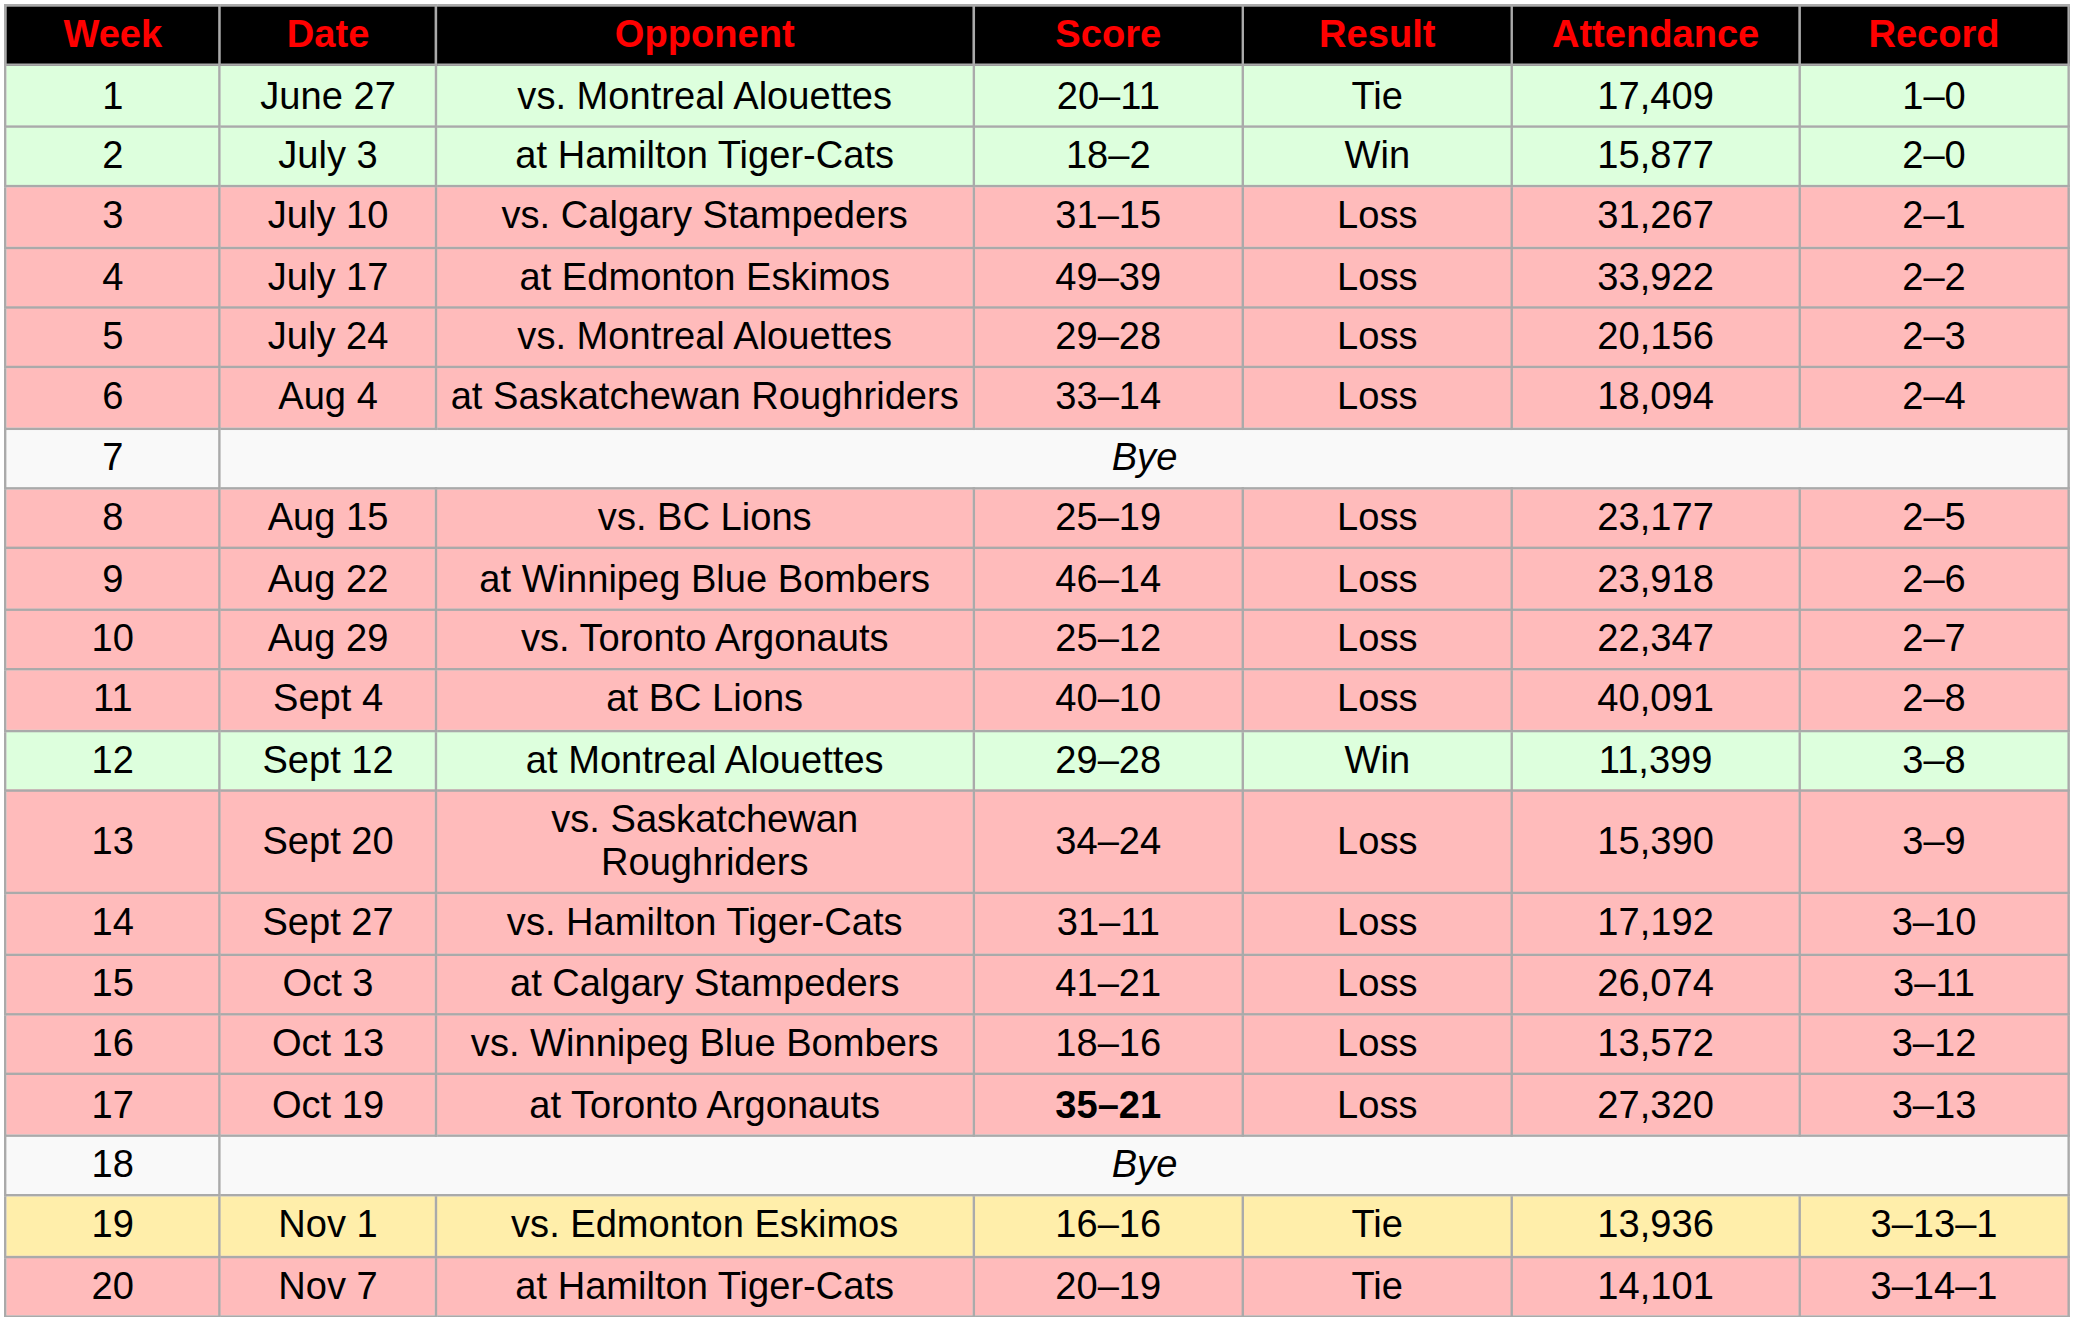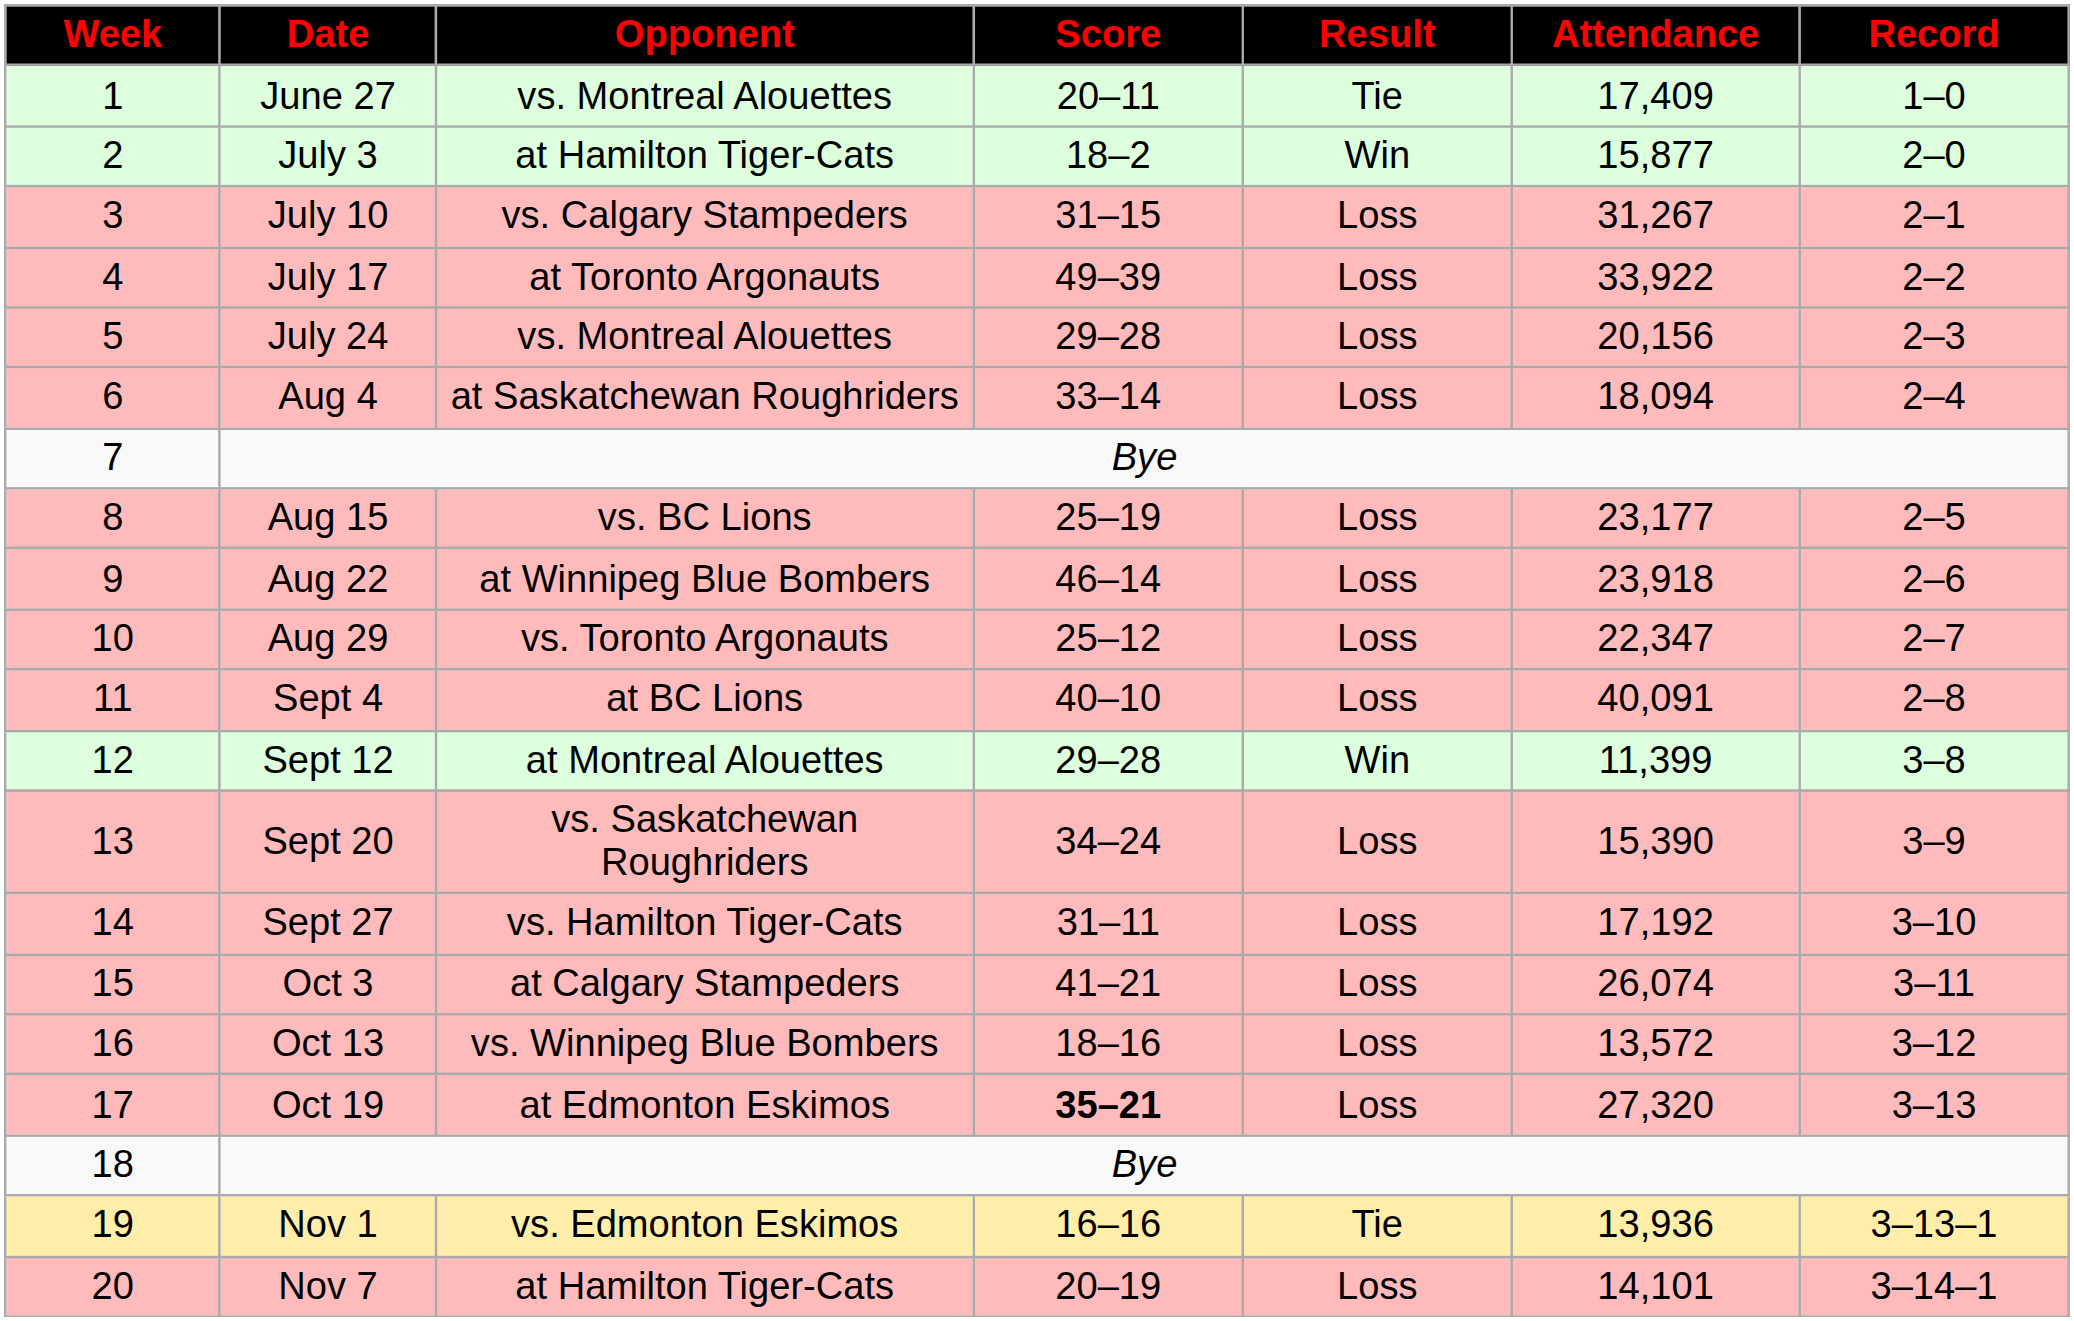July 17 | Opponent: at Edmonton Eskimos -> at Toronto Argonauts
Oct 19 | Opponent: at Toronto Argonauts -> at Edmonton Eskimos
Nov 7 | Result: Tie -> Loss
